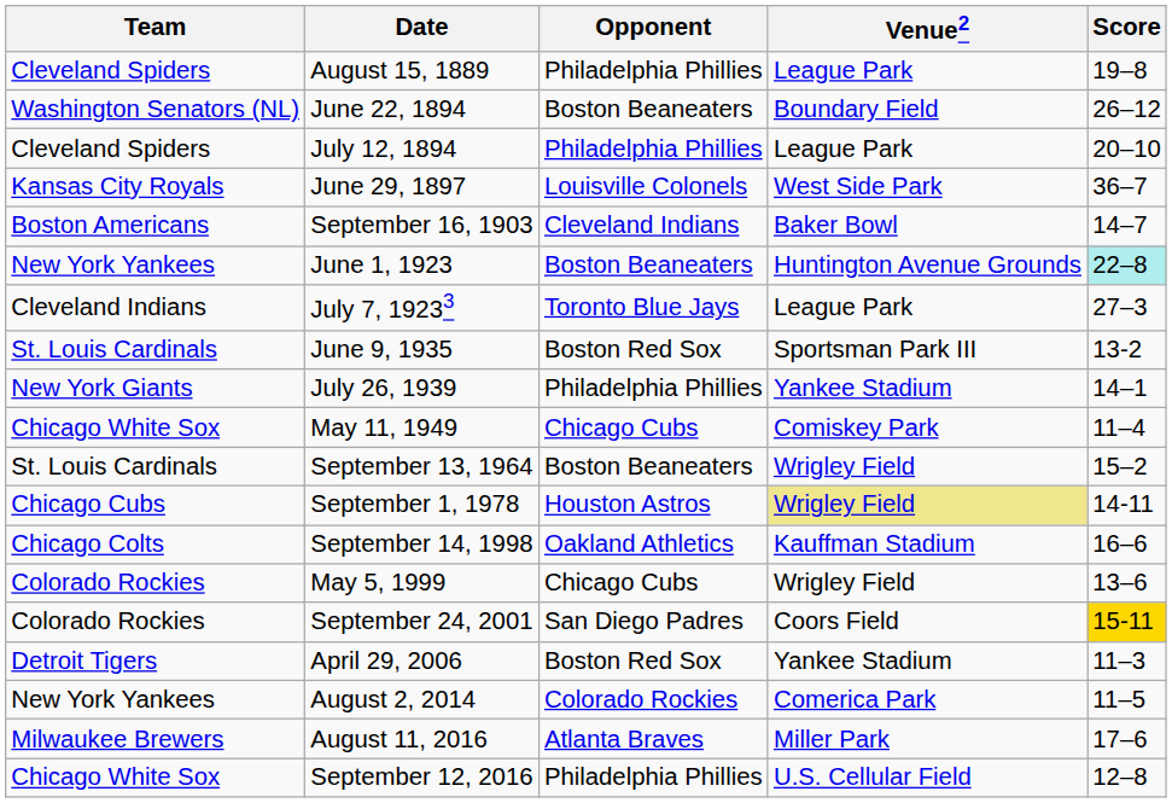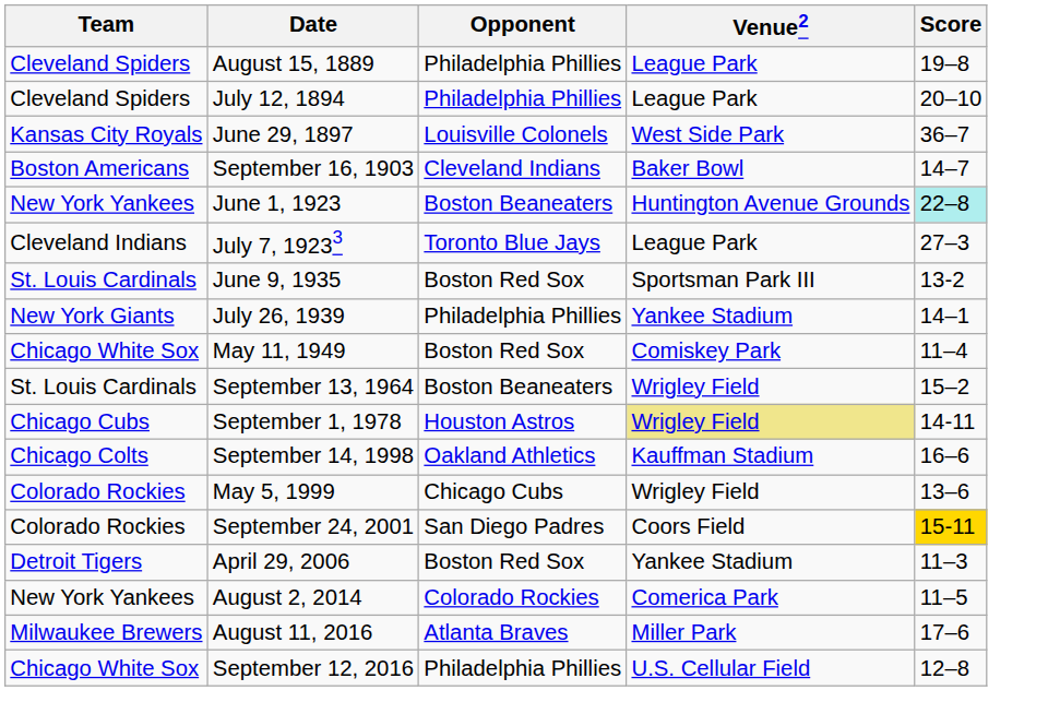- row: Washington Senators (NL) | June 22, 1894 | Boston Beaneaters | Boundary Field | 26–12
May 11, 1949 | Opponent: Chicago Cubs -> Boston Red Sox
